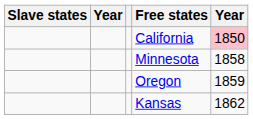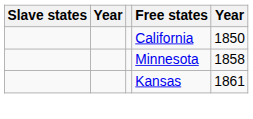California | column 5: pink background -> no background
- row: Oregon | 1859
Kansas | column 5: 1862 -> 1861
